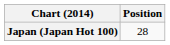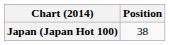Japan (Japan Hot 100) | Position: 28 -> 38
